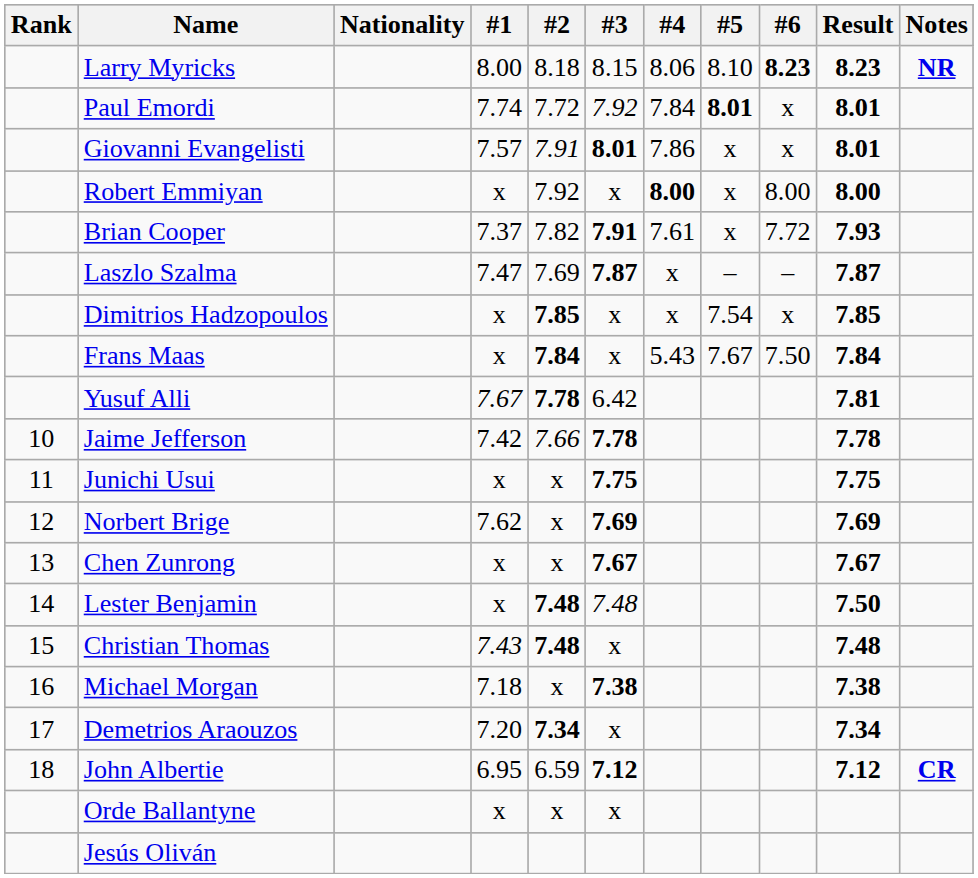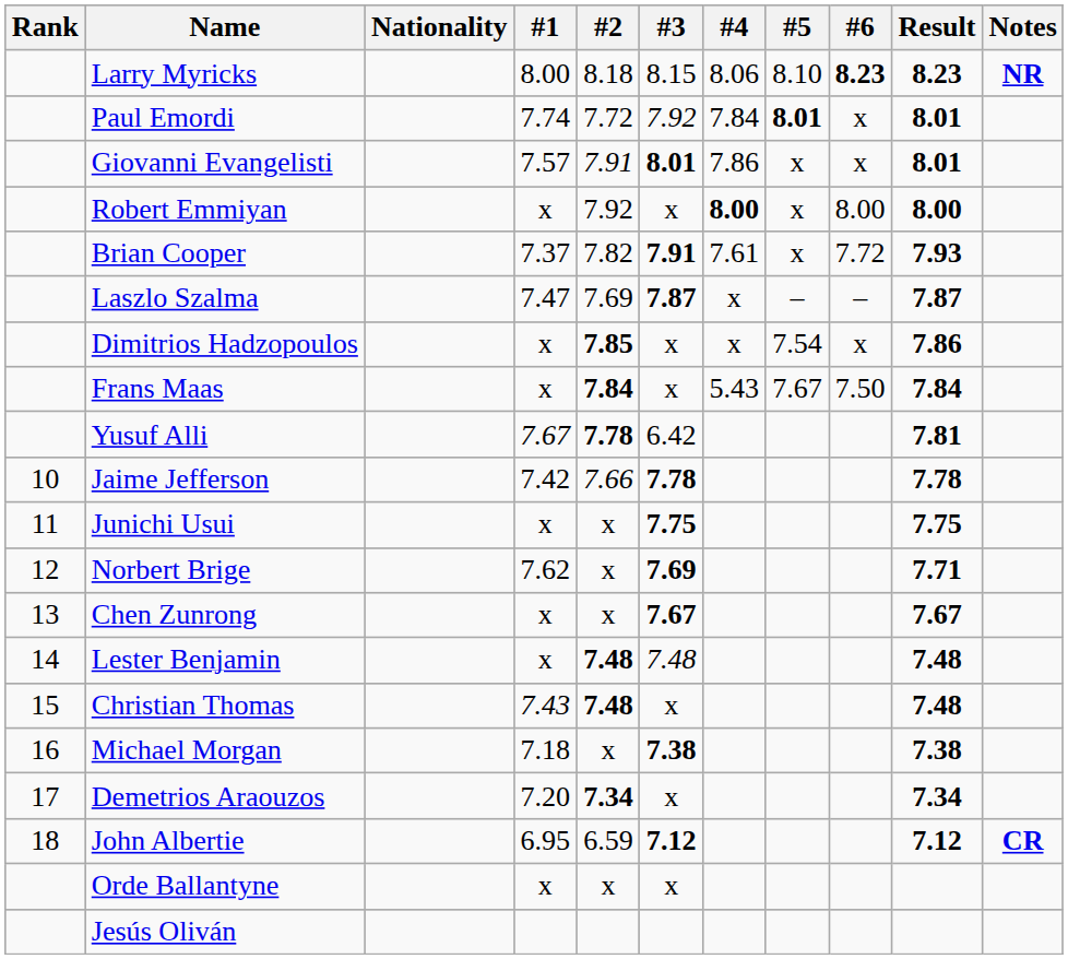Dimitrios Hadzopoulos | Result: 7.85 -> 7.86
Norbert Brige | Result: 7.69 -> 7.71
Lester Benjamin | Result: 7.50 -> 7.48
